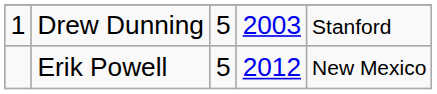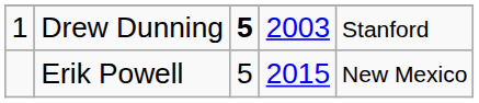Drew Dunning | column 3: normal -> bold
Erik Powell | column 4: 2012 -> 2015
